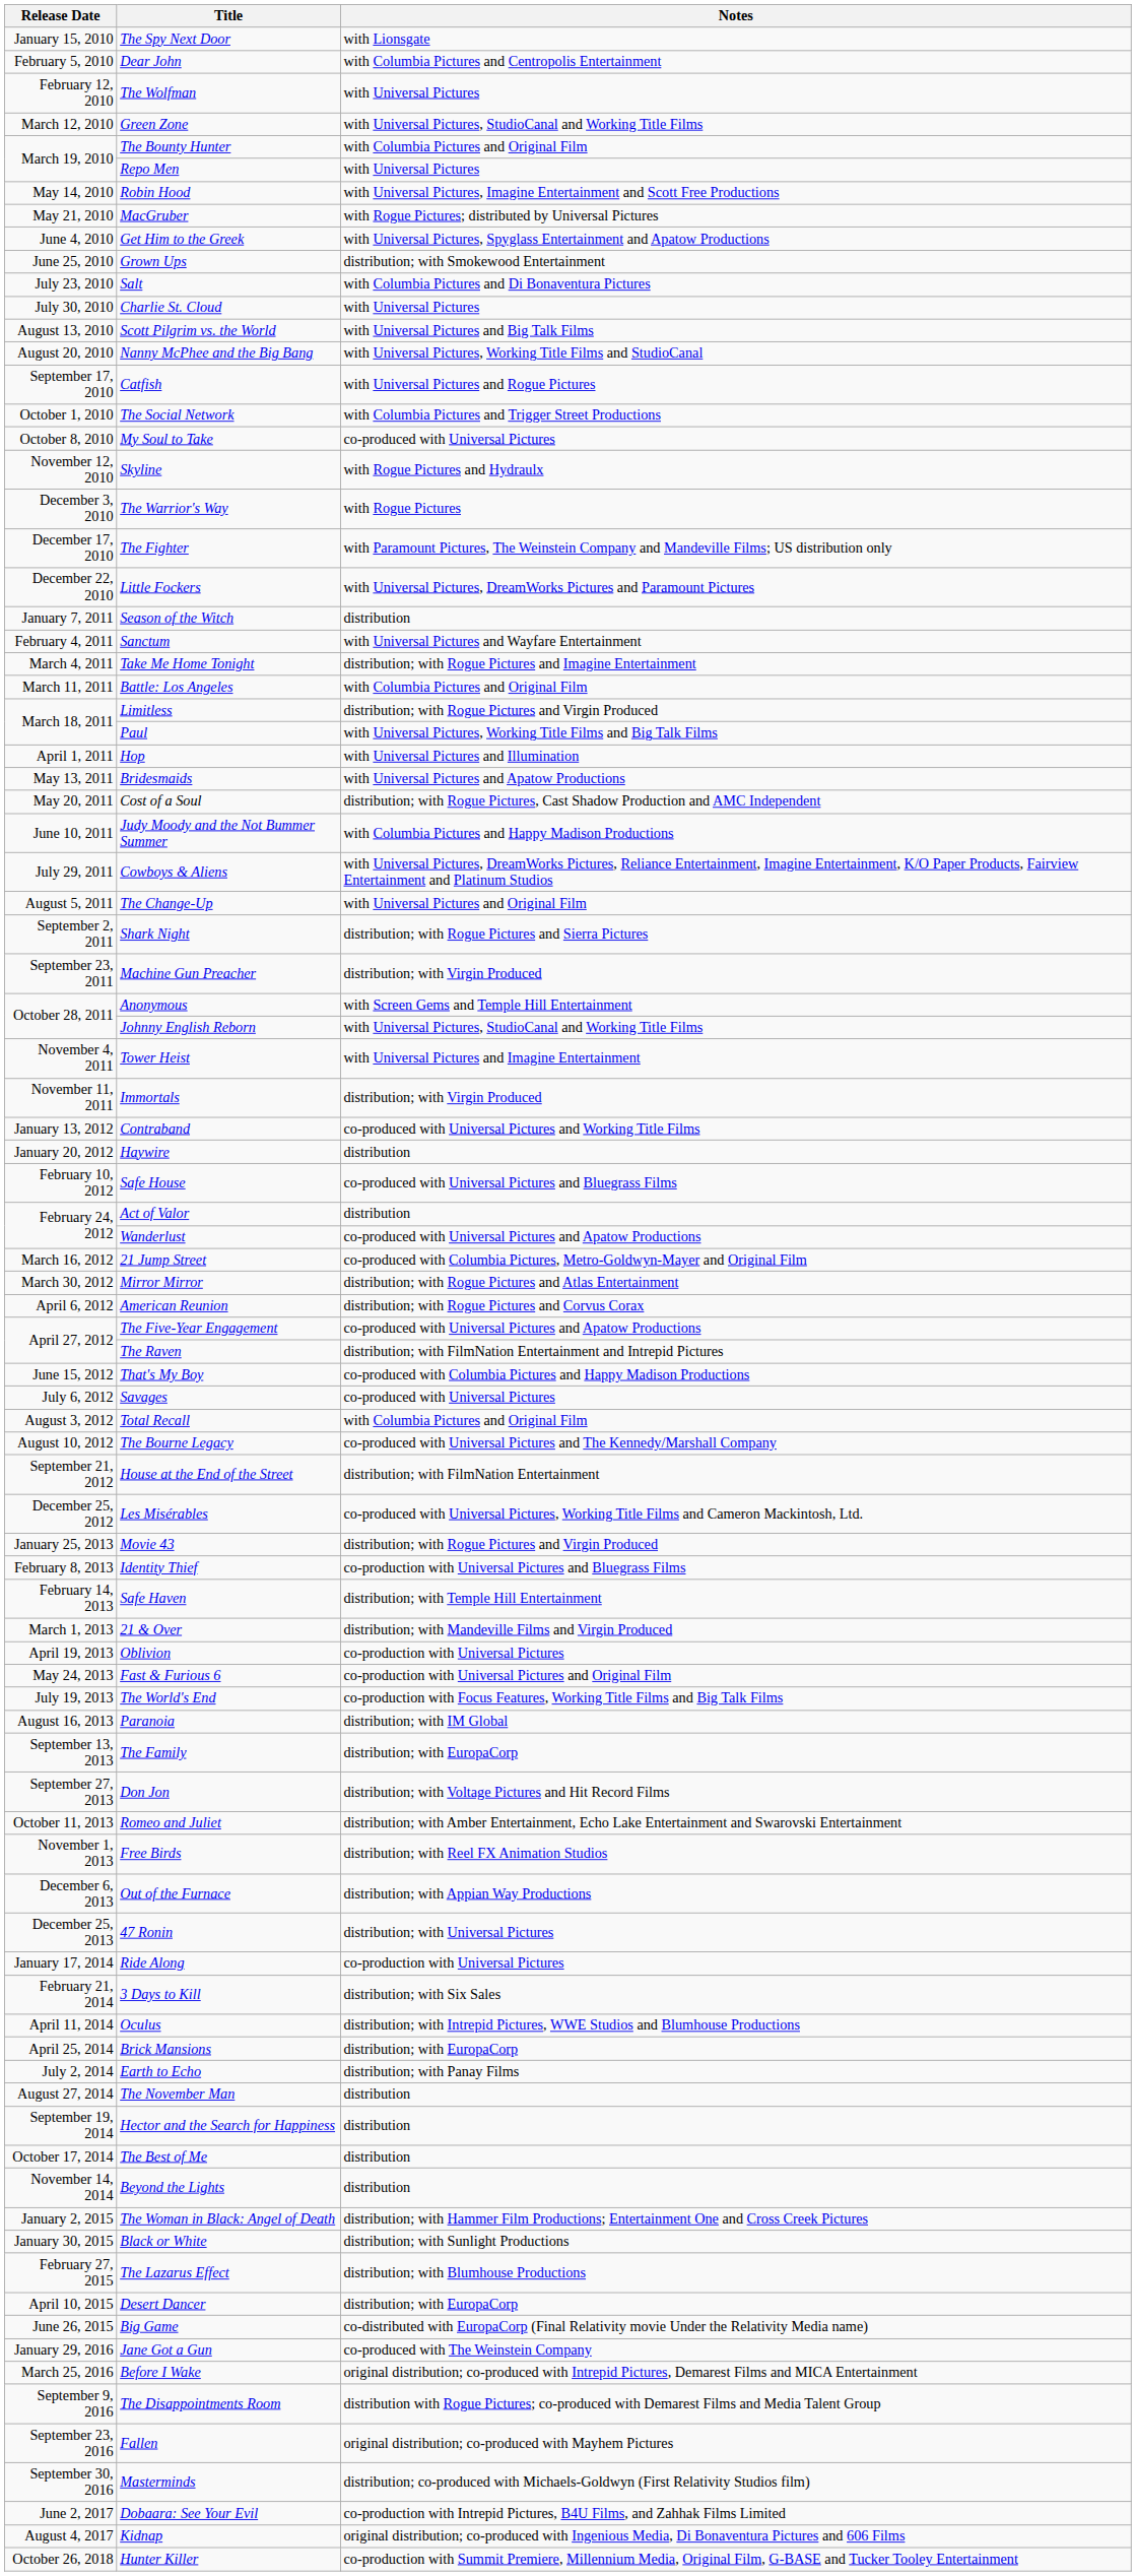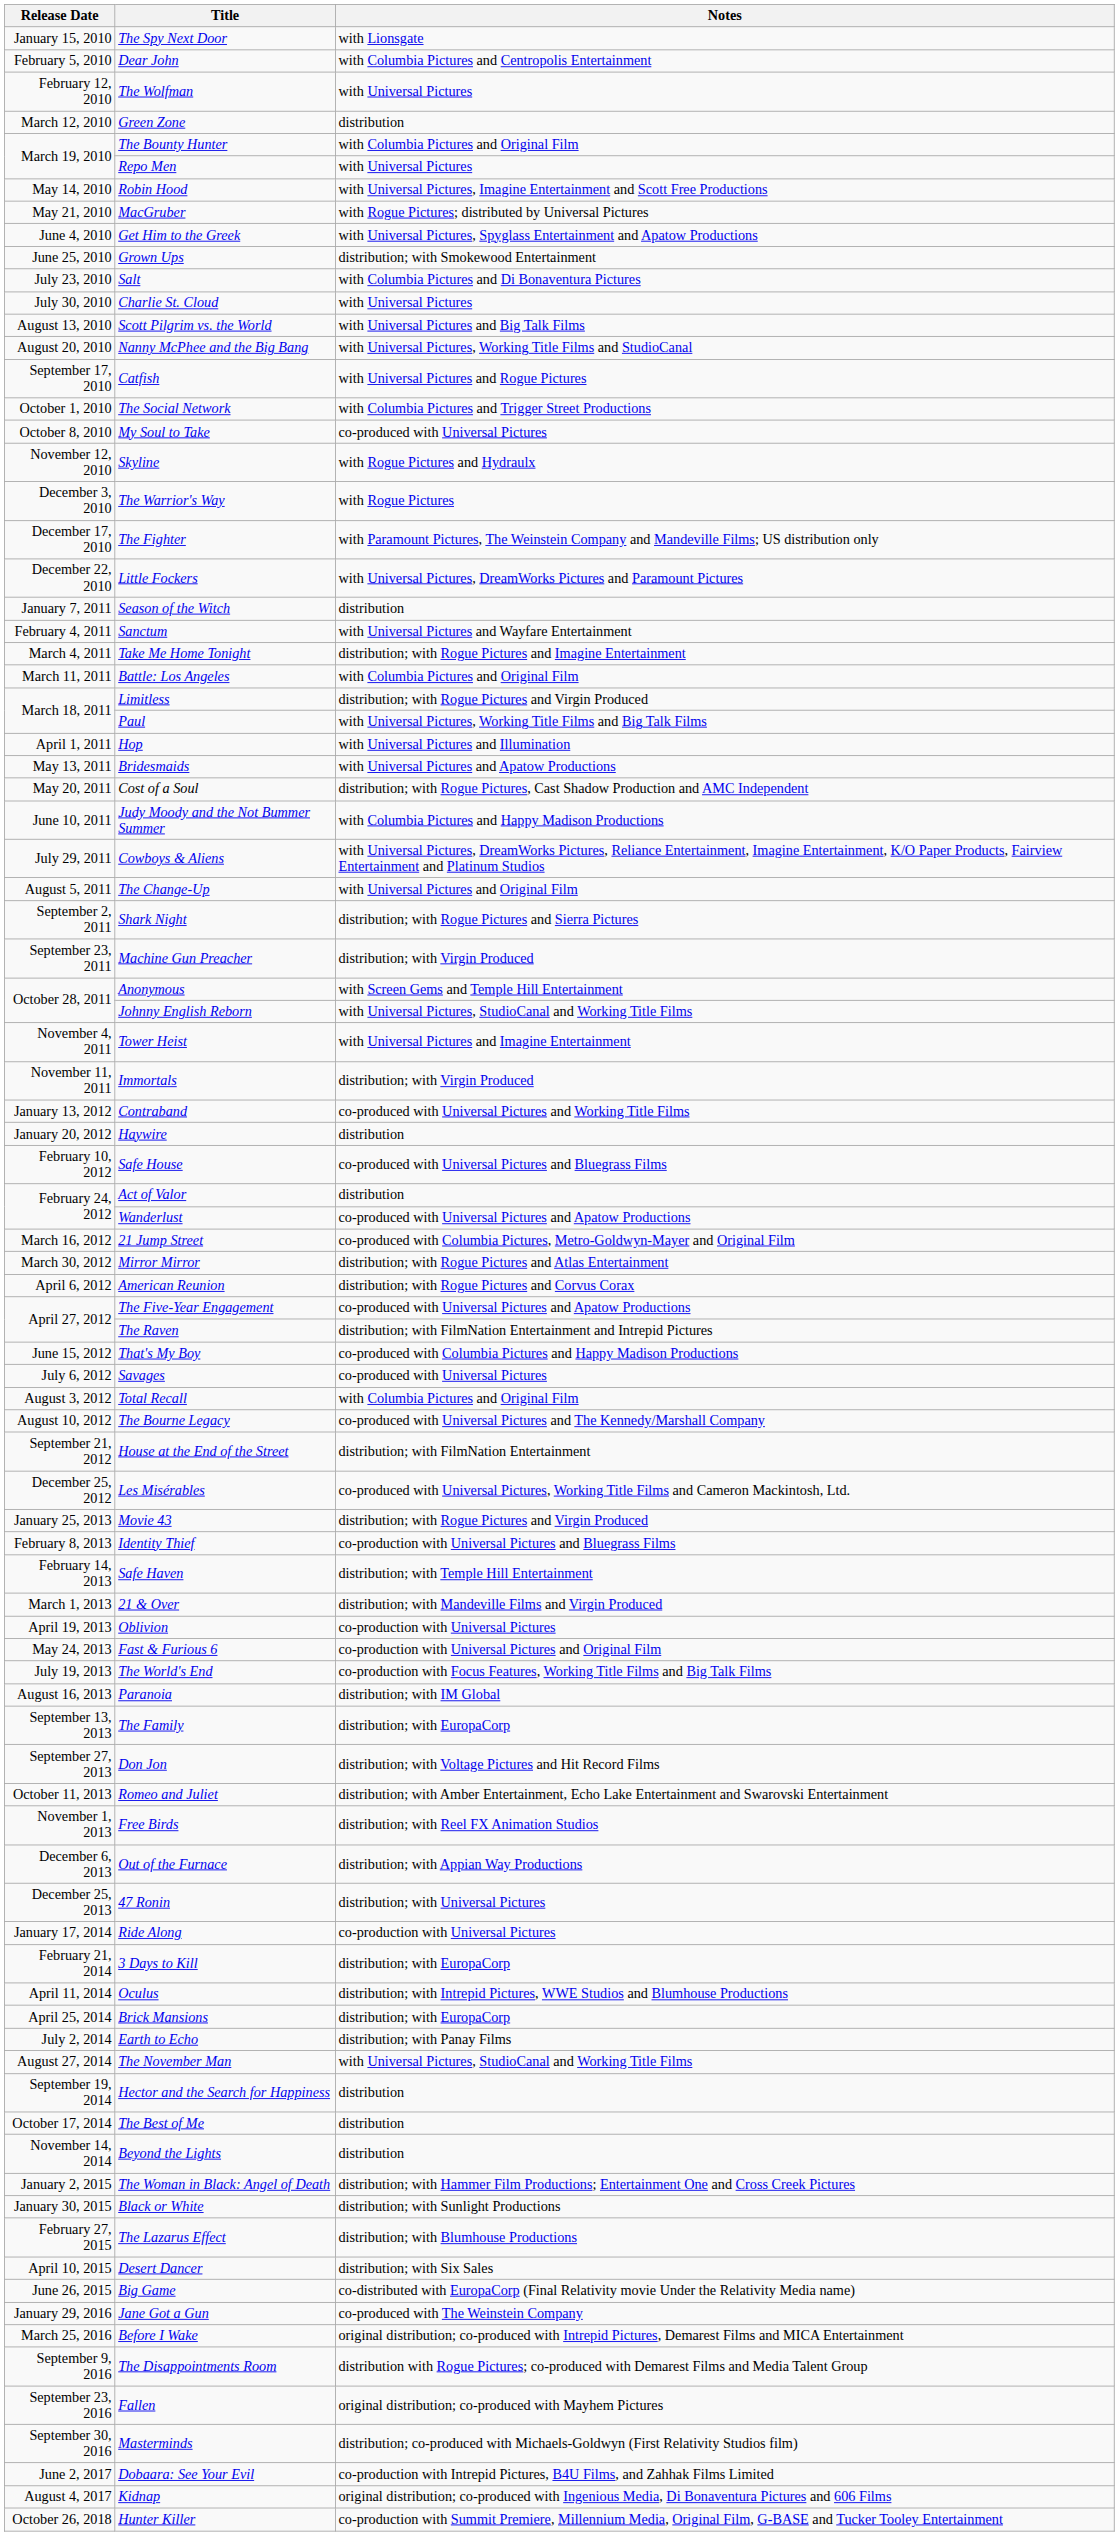Green Zone | Notes: with Universal Pictures, StudioCanal and Working Title Films -> distribution
3 Days to Kill | Notes: distribution; with Six Sales -> distribution; with EuropaCorp
The November Man | Notes: distribution -> with Universal Pictures, StudioCanal and Working Title Films
Desert Dancer | Notes: distribution; with EuropaCorp -> distribution; with Six Sales
